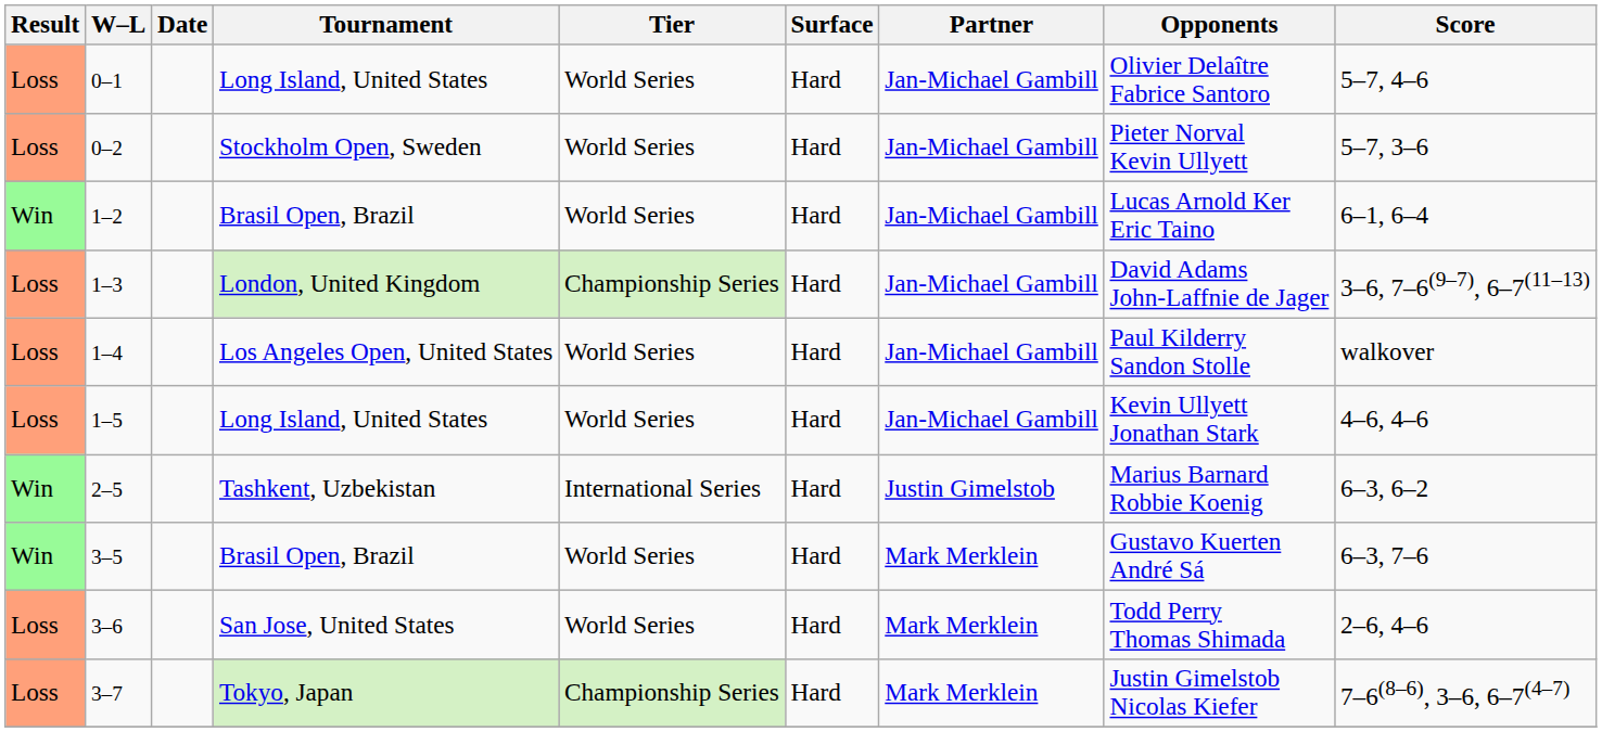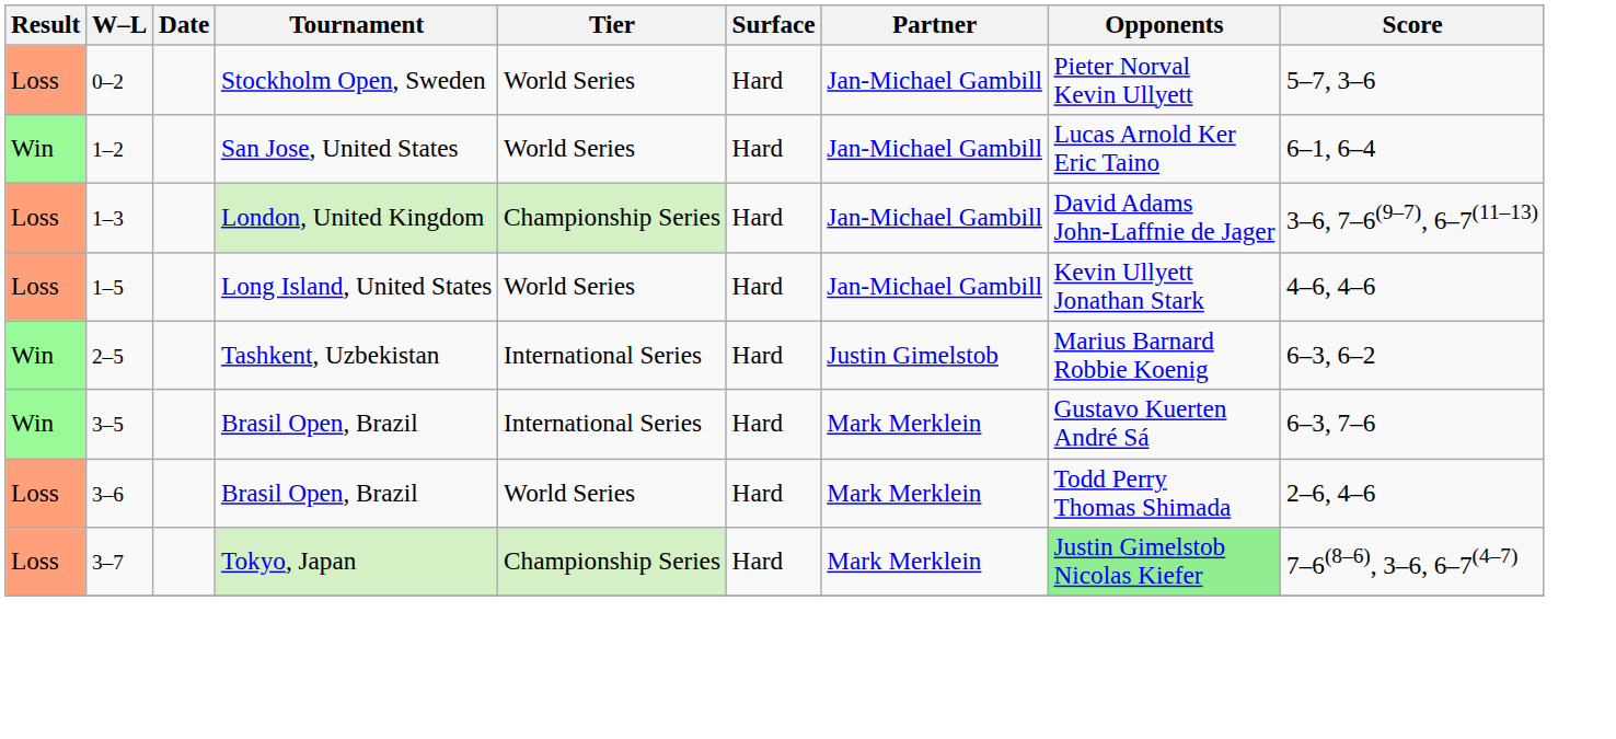- row: Loss | 0–1 | Long Island, United States | World Series | Hard | Jan-Michael Gambill | Olivier Delaître Fabrice Santoro | 5–7, 4–6
1–2 | Tournament: Brasil Open, Brazil -> San Jose, United States
- row: Loss | 1–4 | Los Angeles Open, United States | World Series | Hard | Jan-Michael Gambill | Paul Kilderry Sandon Stolle | walkover
3–5 | Tier: World Series -> International Series
3–6 | Tournament: San Jose, United States -> Brasil Open, Brazil
3–7 | Opponents: no background -> lightgreen background
